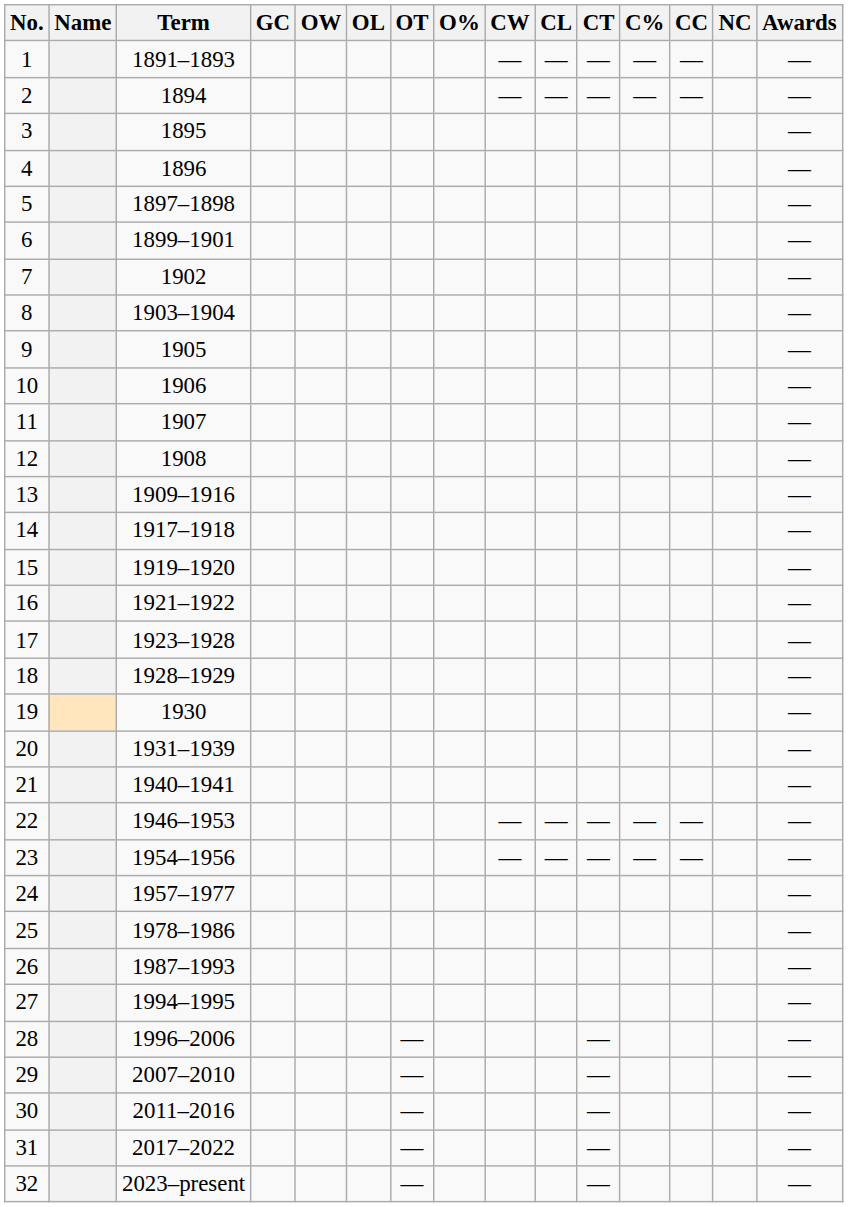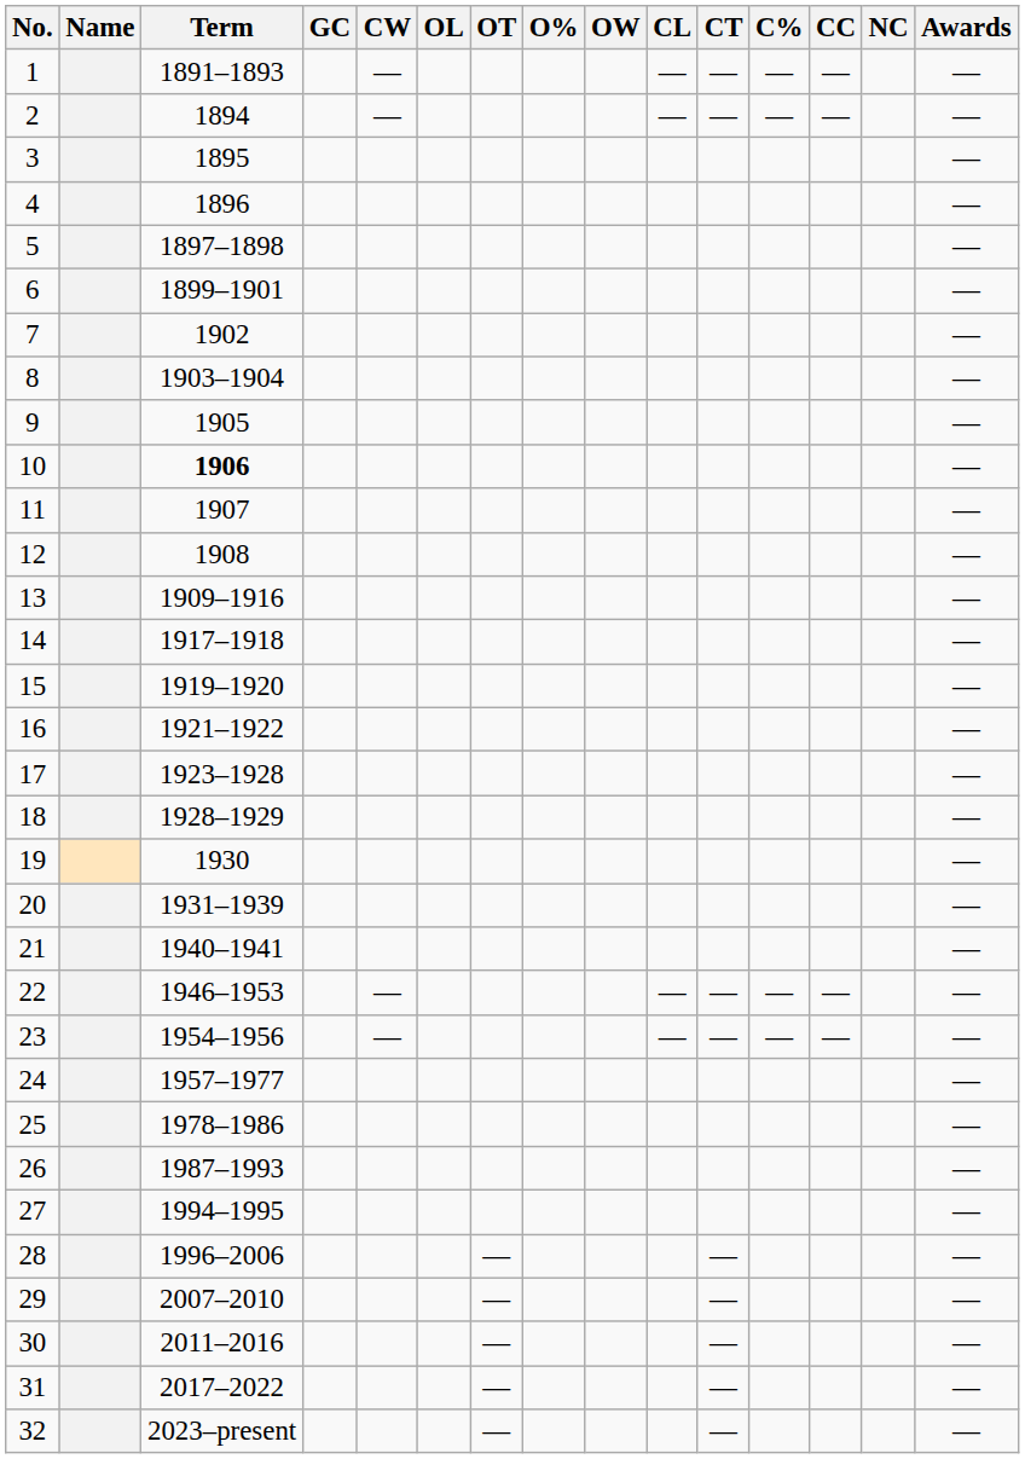columns swapped: OW <-> CW
10 | Term: normal -> bold
